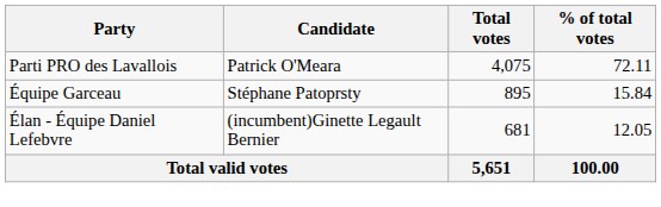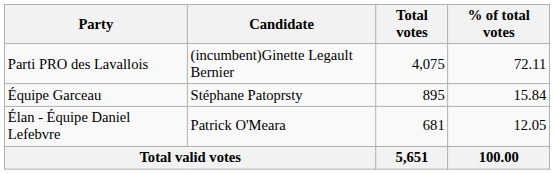Parti PRO des Lavallois | Candidate: Patrick O'Meara -> (incumbent)Ginette Legault Bernier
Élan - Équipe Daniel Lefebvre | Candidate: (incumbent)Ginette Legault Bernier -> Patrick O'Meara
